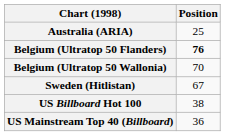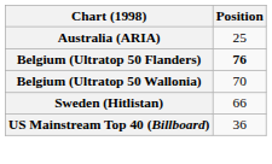Sweden (Hitlistan) | Position: 67 -> 66
- row: US Billboard Hot 100 | 38
